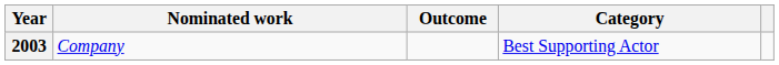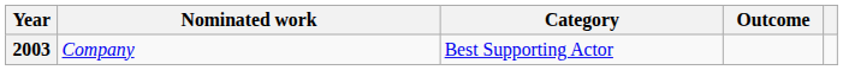columns swapped: Category <-> Outcome
